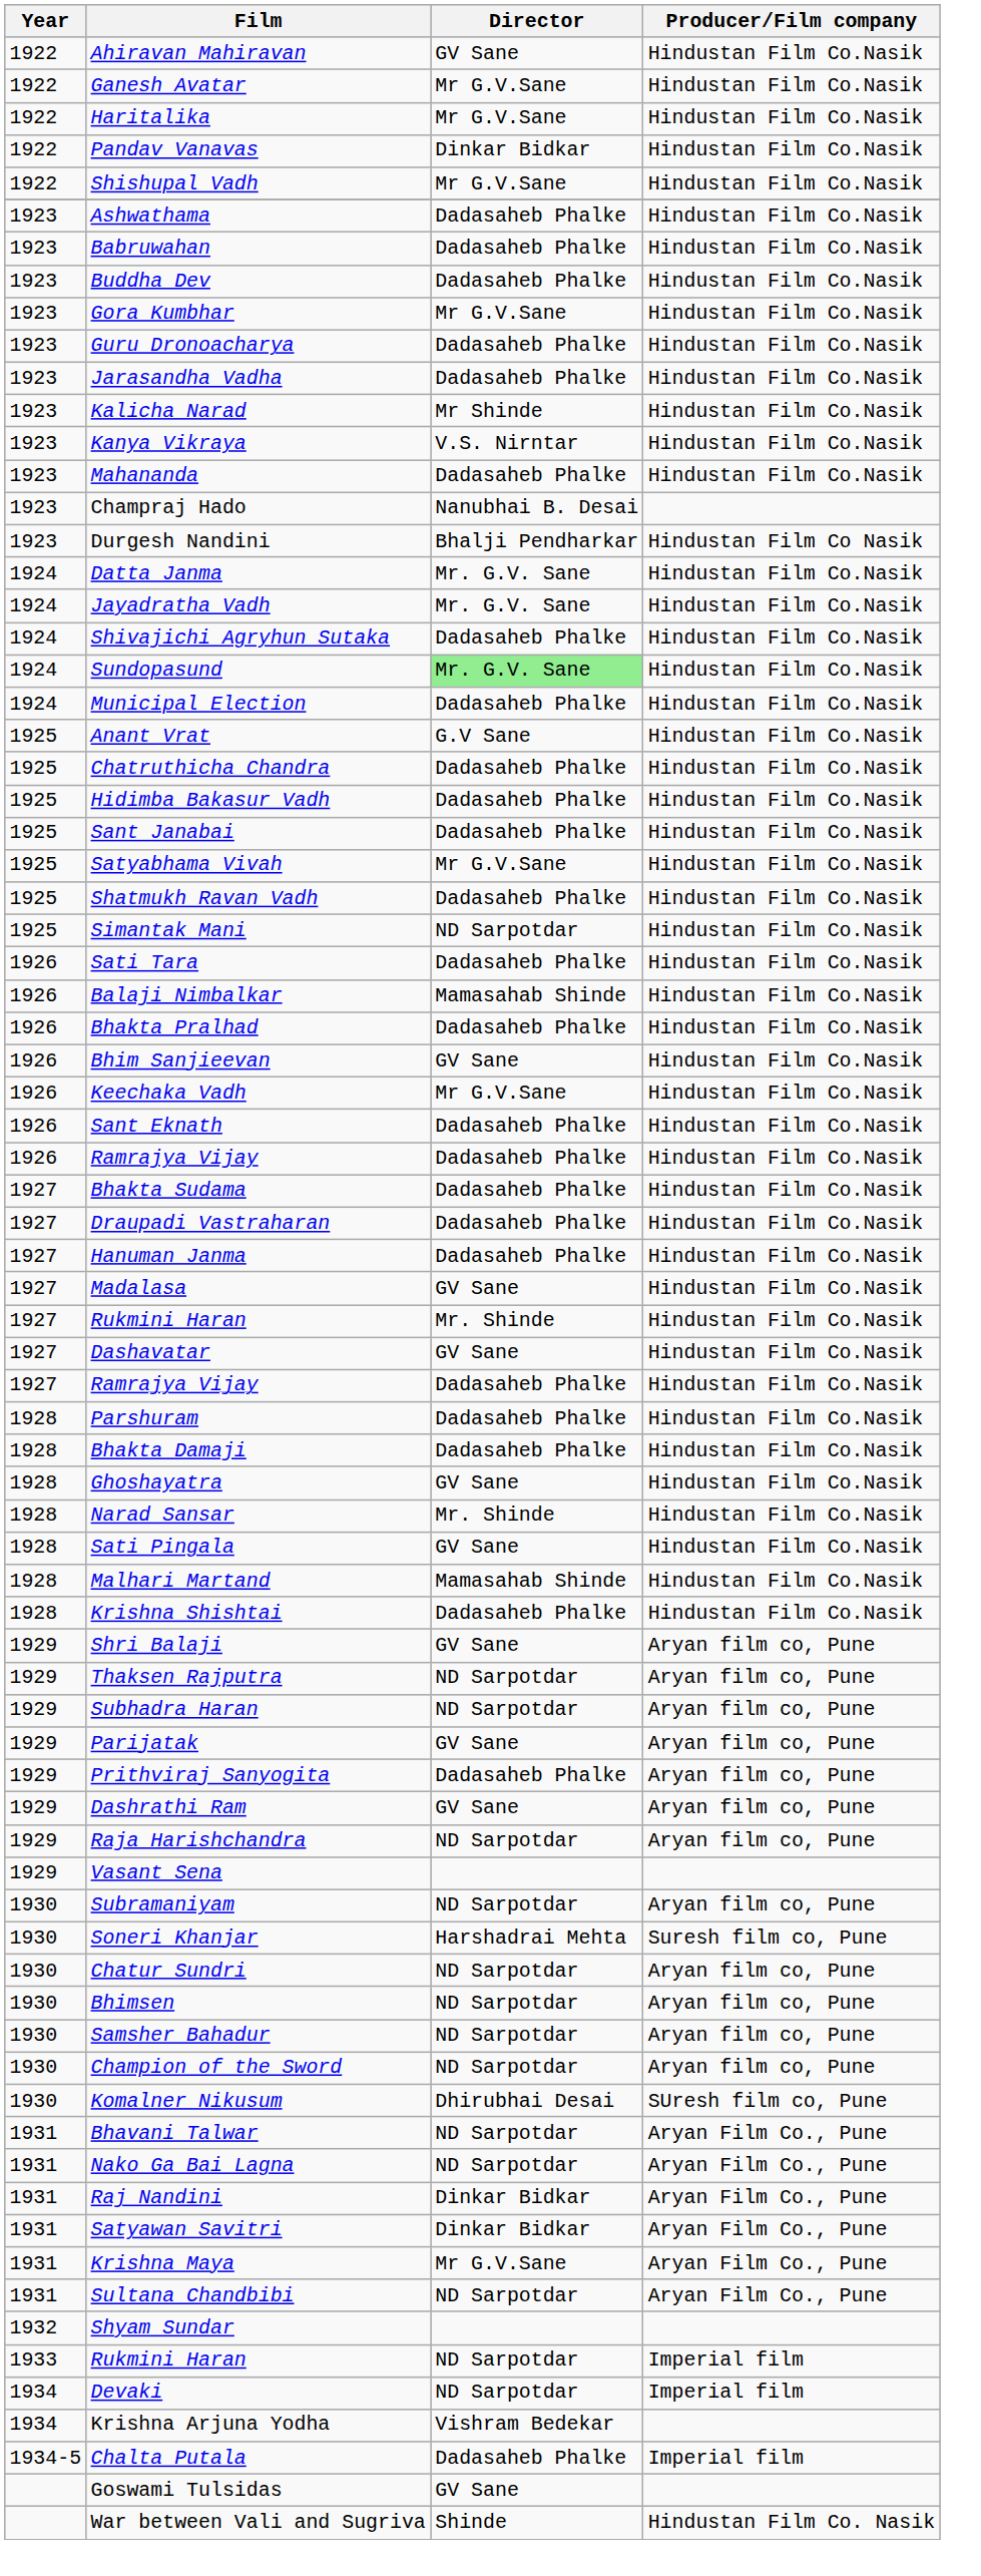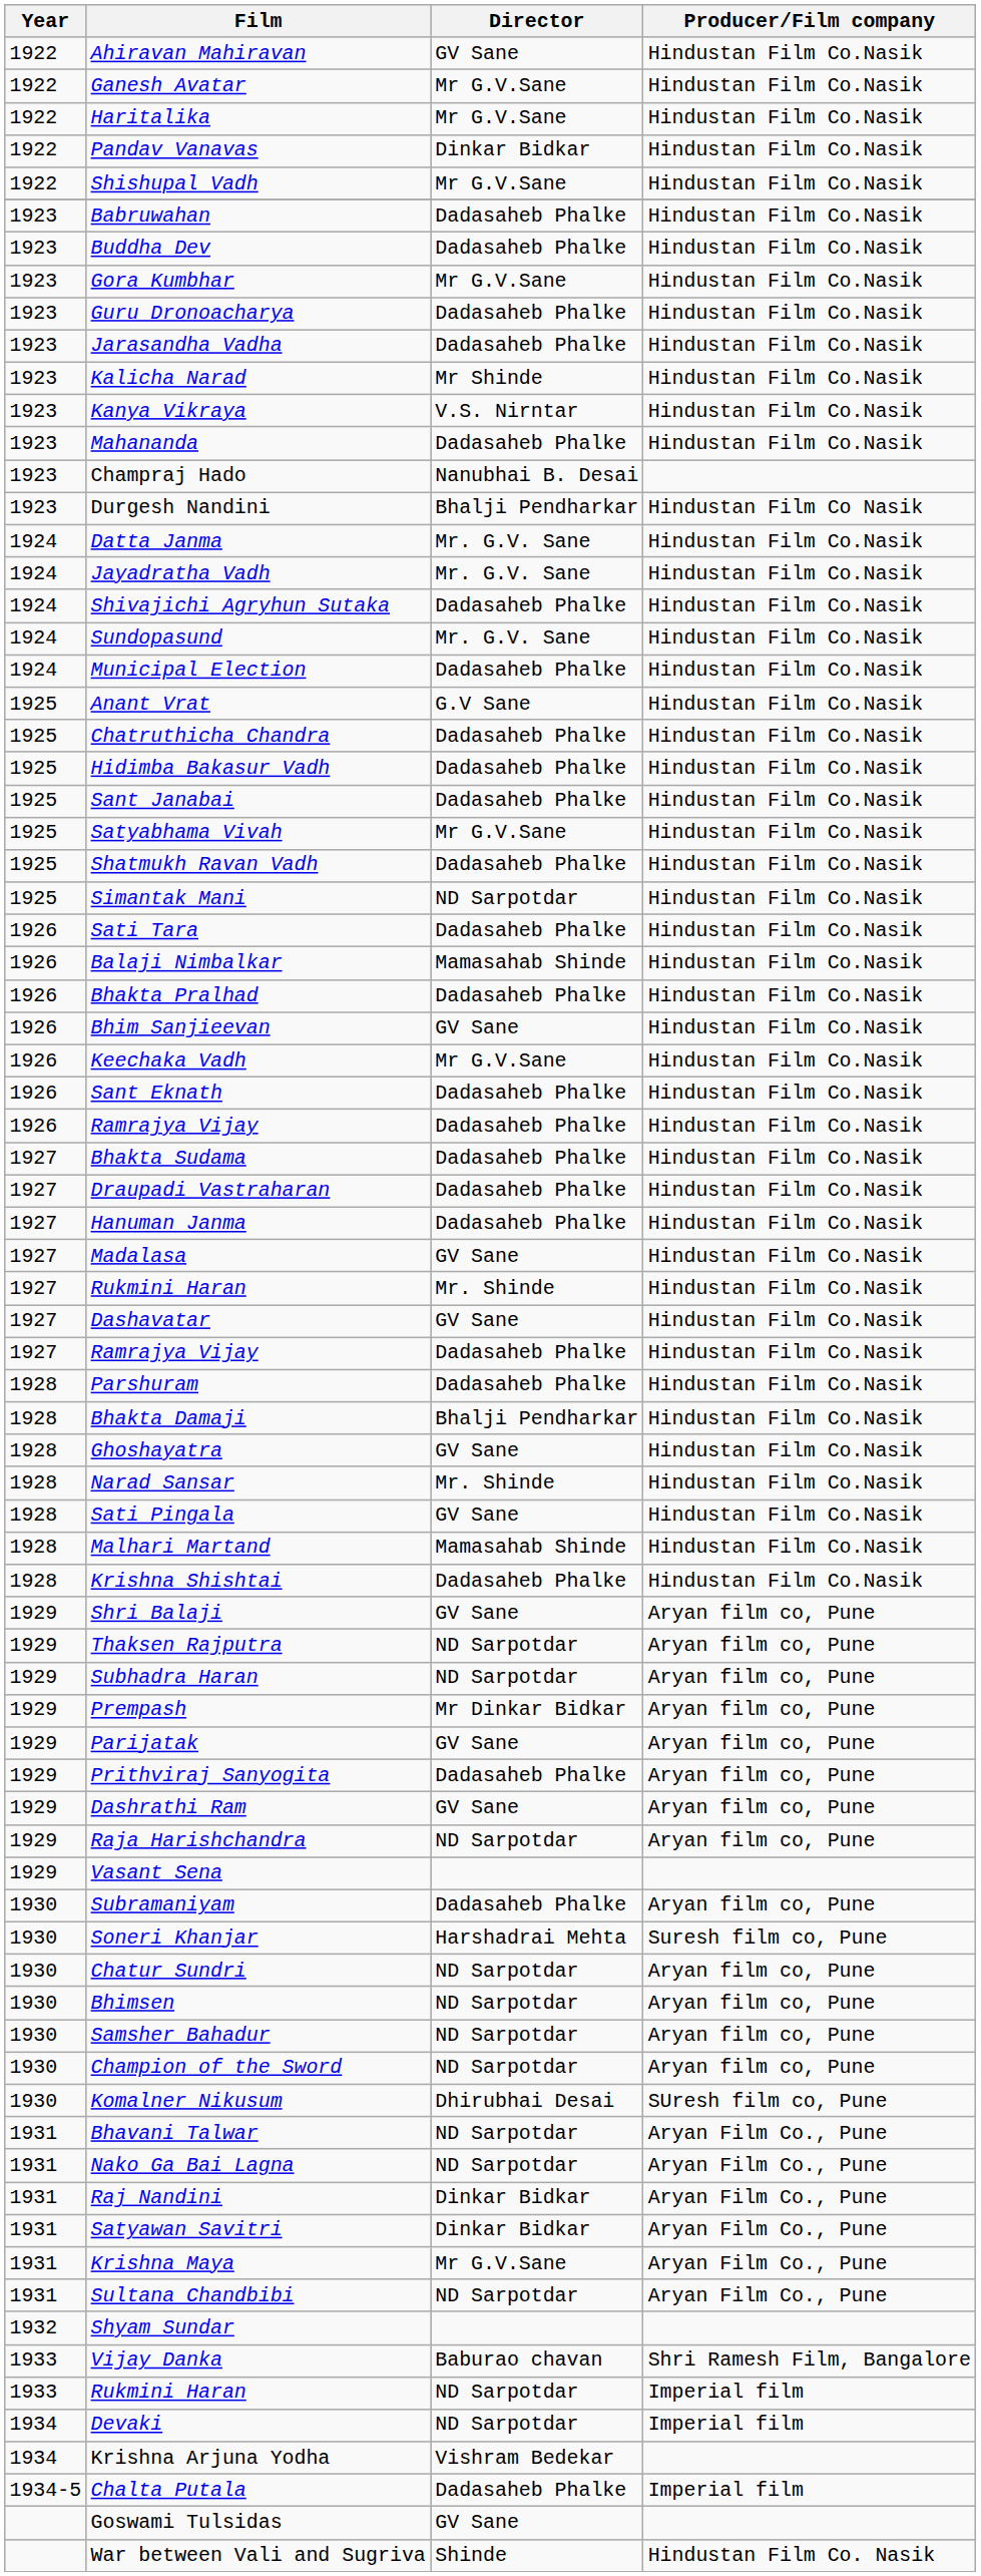- row: 1923 | Ashwathama | Dadasaheb Phalke | Hindustan Film Co.Nasik
Sundopasund | Director: lightgreen background -> no background
Bhakta Damaji | Director: Dadasaheb Phalke -> Bhalji Pendharkar
+ row: 1929 | Prempash | Mr Dinkar Bidkar | Aryan film co, Pune
Subramaniyam | Director: ND Sarpotdar -> Dadasaheb Phalke
+ row: 1933 | Vijay Danka | Baburao chavan | Shri Ramesh Film, Bangalore
